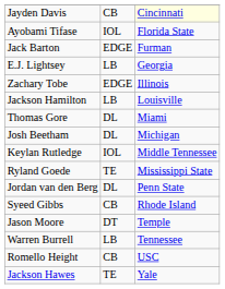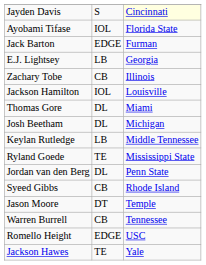Jayden Davis | column 2: CB -> S
Zachary Tobe | column 2: EDGE -> CB
Jackson Hamilton | column 2: LB -> IOL
Keylan Rutledge | column 2: IOL -> LB
Warren Burrell | column 2: LB -> CB
Romello Height | column 2: CB -> EDGE
